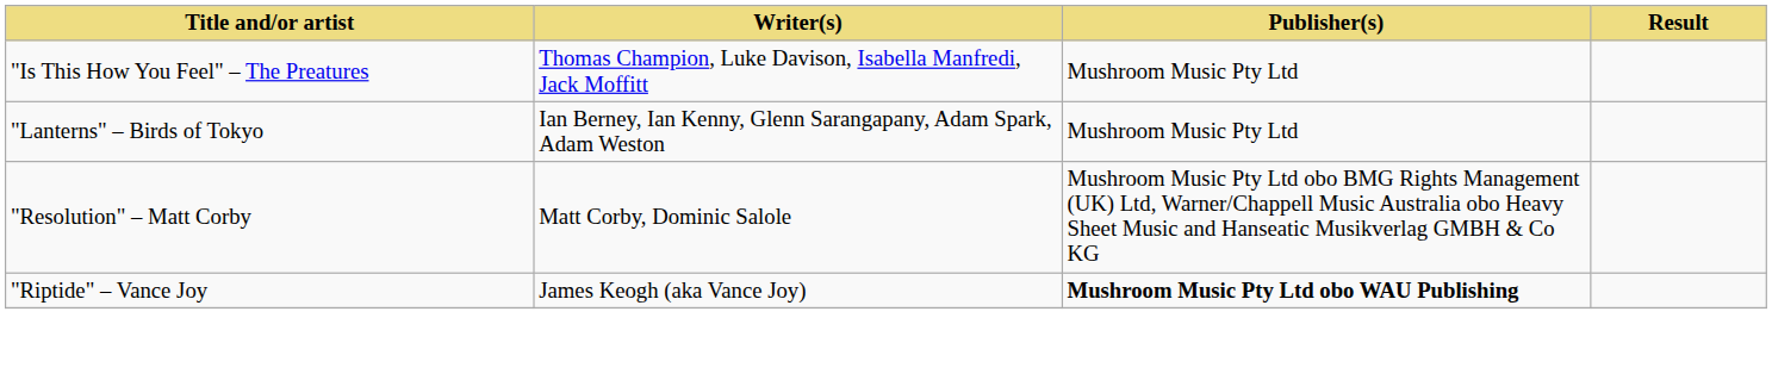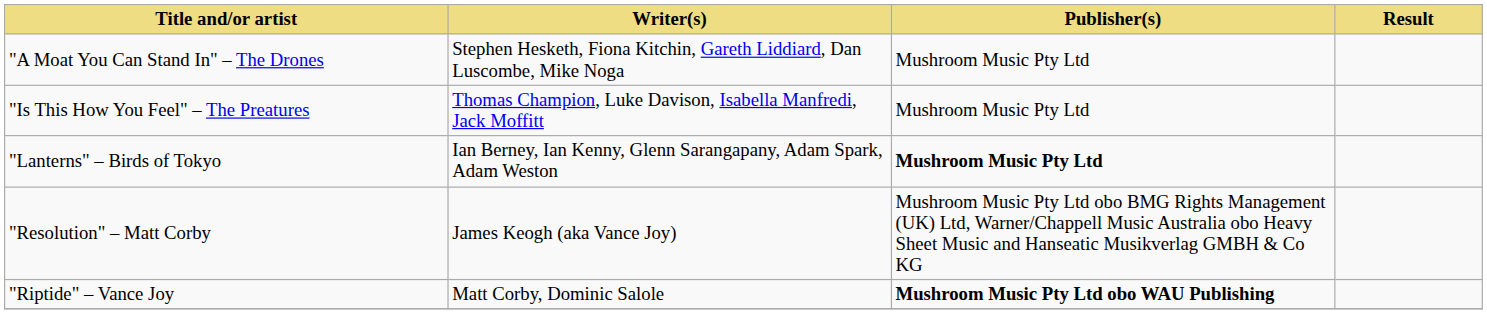+ row: "A Moat You Can Stand In" – The Drones | Stephen Hesketh, Fiona Kitchin, Gareth Liddiard, Dan Luscombe, Mike Noga | Mushroom Music Pty Ltd
"Lanterns" – Birds of Tokyo | Publisher(s): normal -> bold
"Resolution" – Matt Corby | Writer(s): Matt Corby, Dominic Salole -> James Keogh (aka Vance Joy)
"Riptide" – Vance Joy | Writer(s): James Keogh (aka Vance Joy) -> Matt Corby, Dominic Salole
